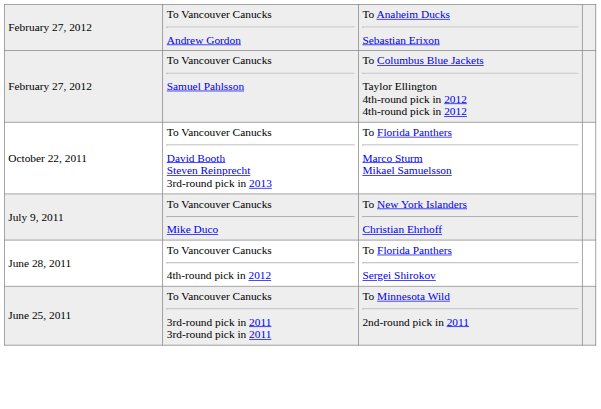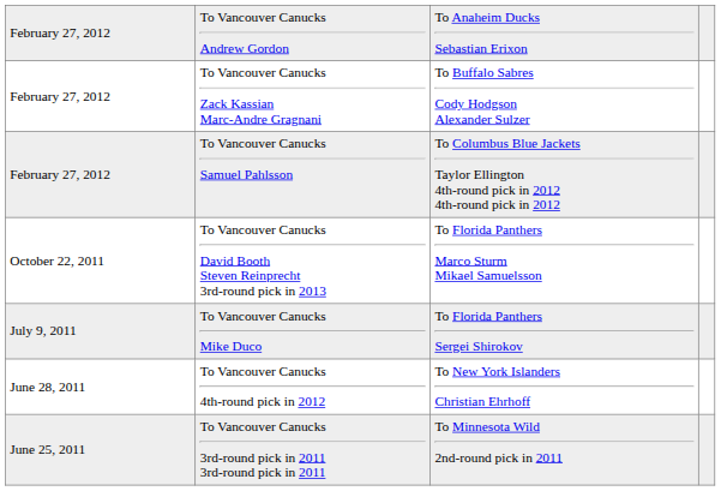+ row: February 27, 2012 | To Vancouver Canucks Zack Kassian Marc-Andre Gragnani | To Buffalo Sabres Cody Hodgson Alexander Sulzer
To Vancouver Canucks Mike Duco | column 3: To New York Islanders Christian Ehrhoff -> To Florida Panthers Sergei Shirokov
To Vancouver Canucks 4th-round pick in 2012 | column 3: To Florida Panthers Sergei Shirokov -> To New York Islanders Christian Ehrhoff
